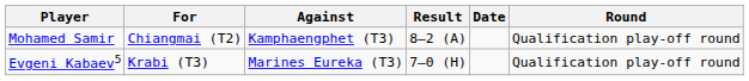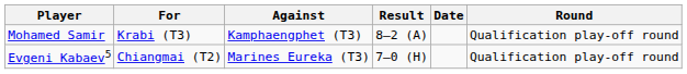Mohamed Samir | For: Chiangmai (T2) -> Krabi (T3)
Evgeni Kabaev5 | For: Krabi (T3) -> Chiangmai (T2)
